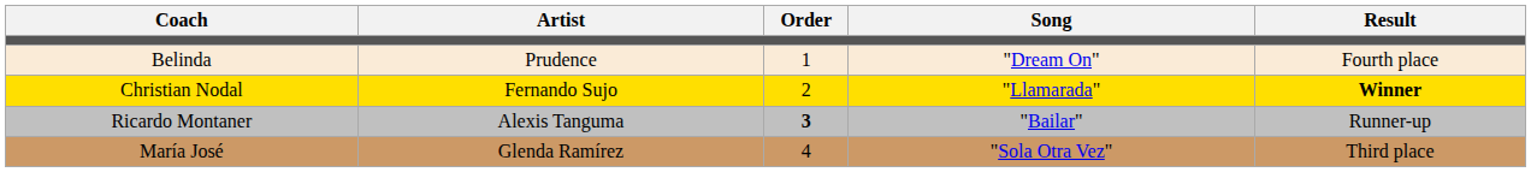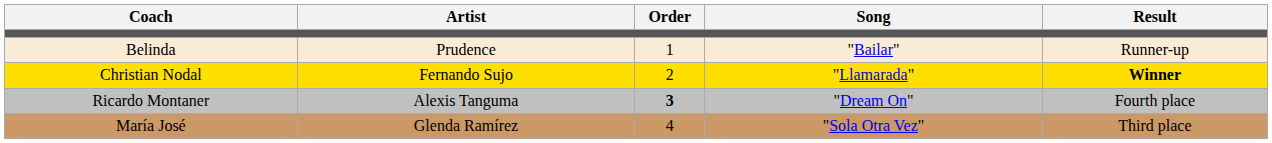Belinda | Song: "Dream On" -> "Bailar"
Belinda | Result: Fourth place -> Runner-up
Ricardo Montaner | Song: "Bailar" -> "Dream On"
Ricardo Montaner | Result: Runner-up -> Fourth place
